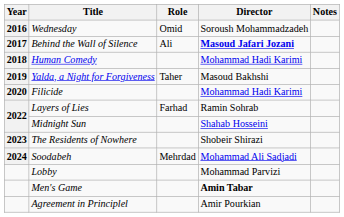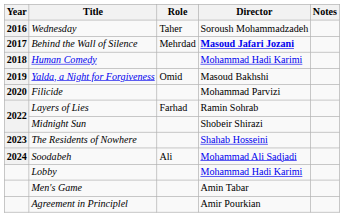Wednesday | Role: Omid -> Taher
Behind the Wall of Silence | Role: Ali -> Mehrdad
Yalda, a Night for Forgiveness | Role: Taher -> Omid
Filicide | Director: Mohammad Hadi Karimi -> Mohammad Parvizi
Midnight Sun | Director: Shahab Hosseini -> Shobeir Shirazi
The Residents of Nowhere | Director: Shobeir Shirazi -> Shahab Hosseini
Soodabeh | Role: Mehrdad -> Ali
Lobby | Director: Mohammad Parvizi -> Mohammad Hadi Karimi
Men's Game | Director: bold -> normal
